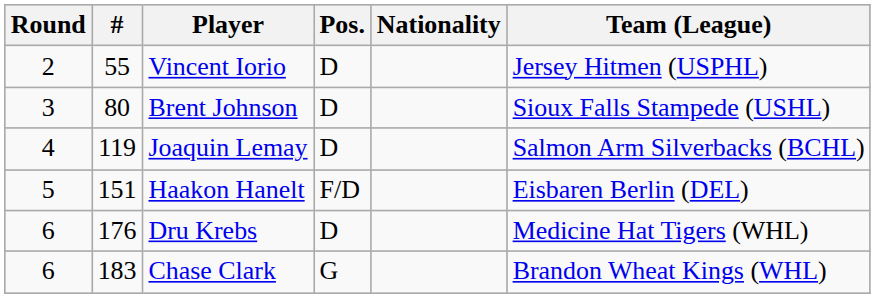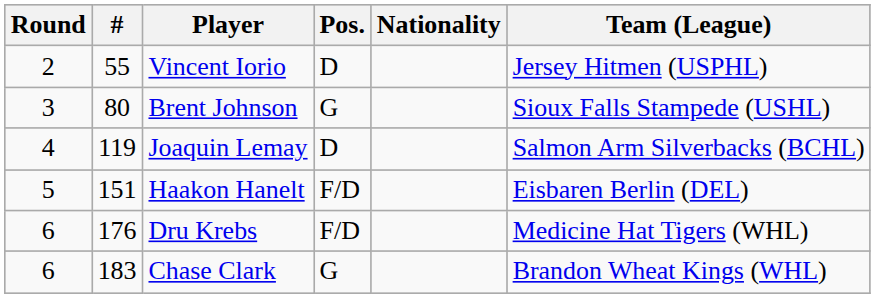Brent Johnson | Pos.: D -> G
Dru Krebs | Pos.: D -> F/D
